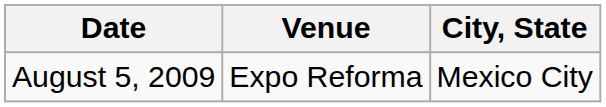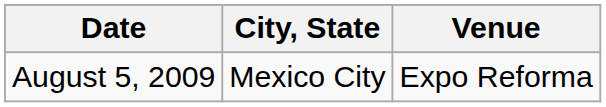columns swapped: City, State <-> Venue
